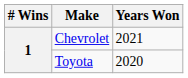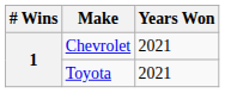Toyota | Years Won: 2020 -> 2021
